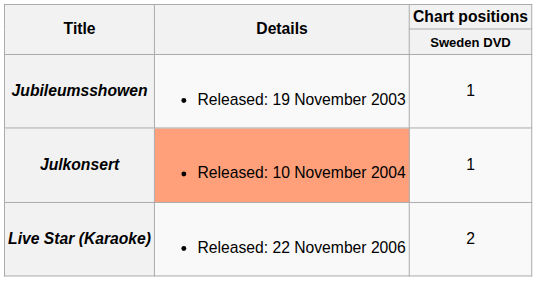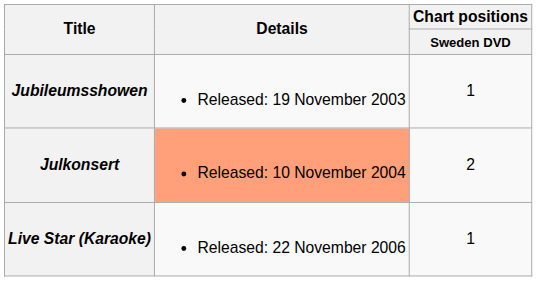Julkonsert | Chart positions / Sweden DVD: 1 -> 2
Live Star (Karaoke) | Chart positions / Sweden DVD: 2 -> 1
